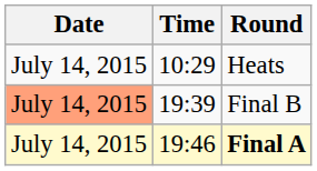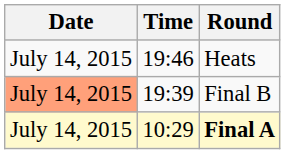Heats | Time: 10:29 -> 19:46
Final A | Time: 19:46 -> 10:29
